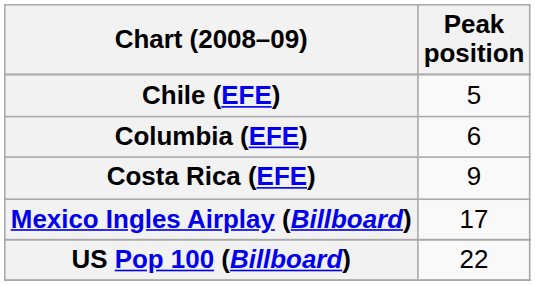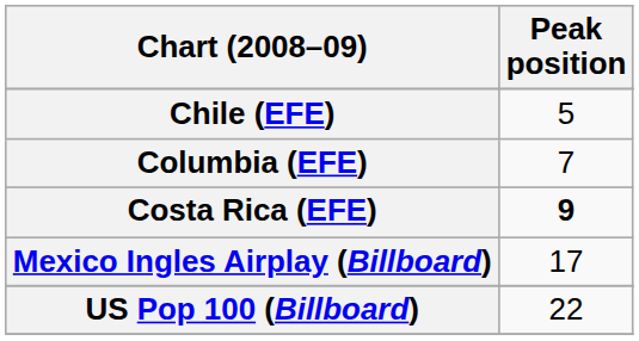Columbia (EFE) | Peak position: 6 -> 7
Costa Rica (EFE) | Peak position: normal -> bold
